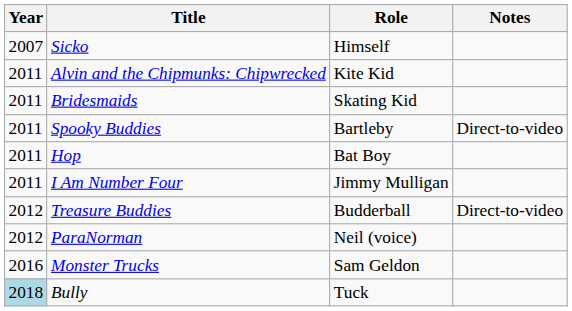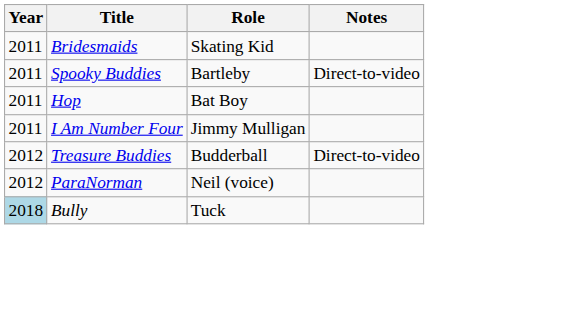- row: 2007 | Sicko | Himself
- row: 2011 | Alvin and the Chipmunks: Chipwrecked | Kite Kid
- row: 2016 | Monster Trucks | Sam Geldon
